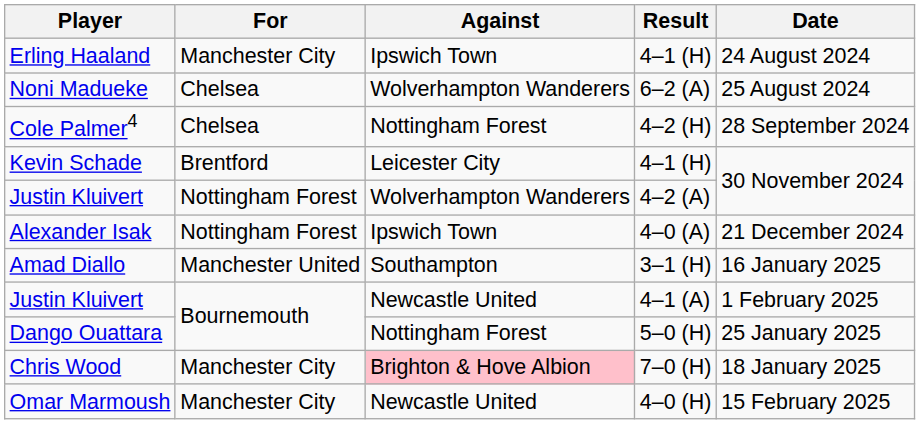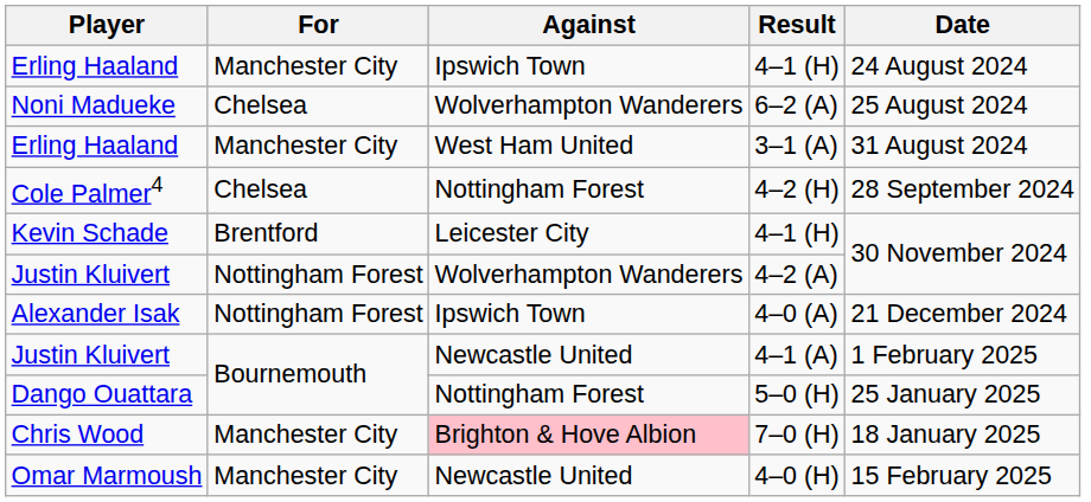+ row: Erling Haaland | Manchester City | West Ham United | 3–1 (A) | 31 August 2024
- row: Amad Diallo | Manchester United | Southampton | 3–1 (H) | 16 January 2025
